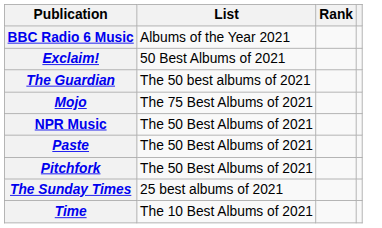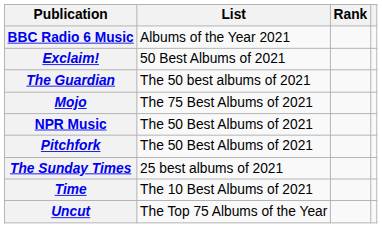- row: Paste | The 50 Best Albums of 2021
+ row: Uncut | The Top 75 Albums of the Year
